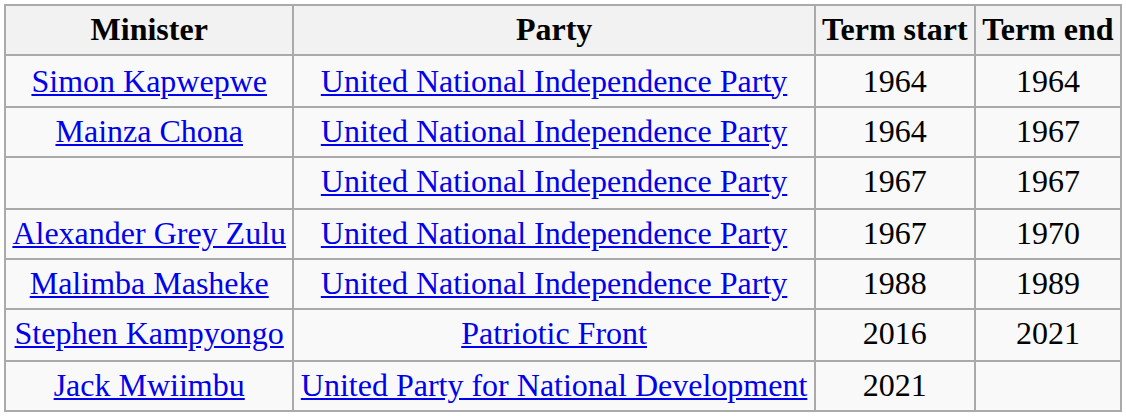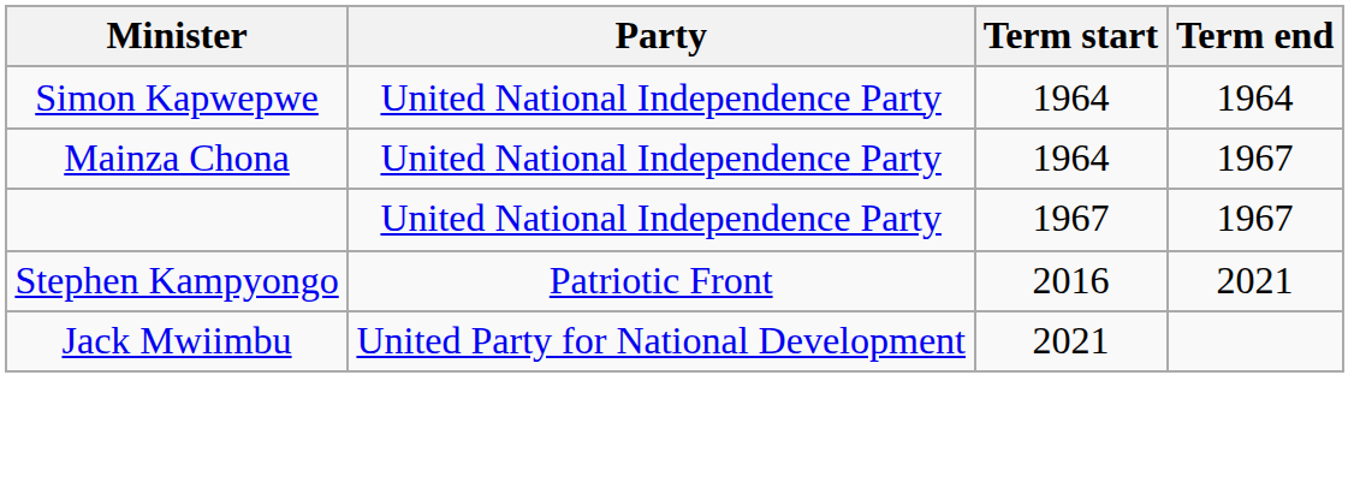- row: Alexander Grey Zulu | United National Independence Party | 1967 | 1970
- row: Malimba Masheke | United National Independence Party | 1988 | 1989
